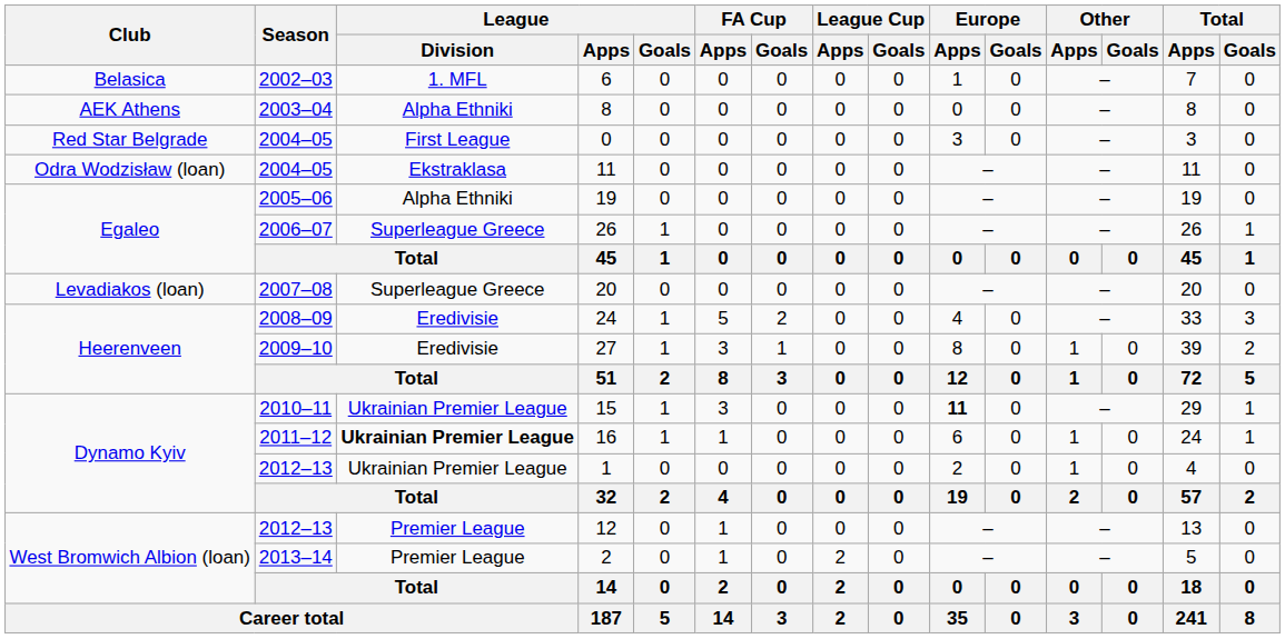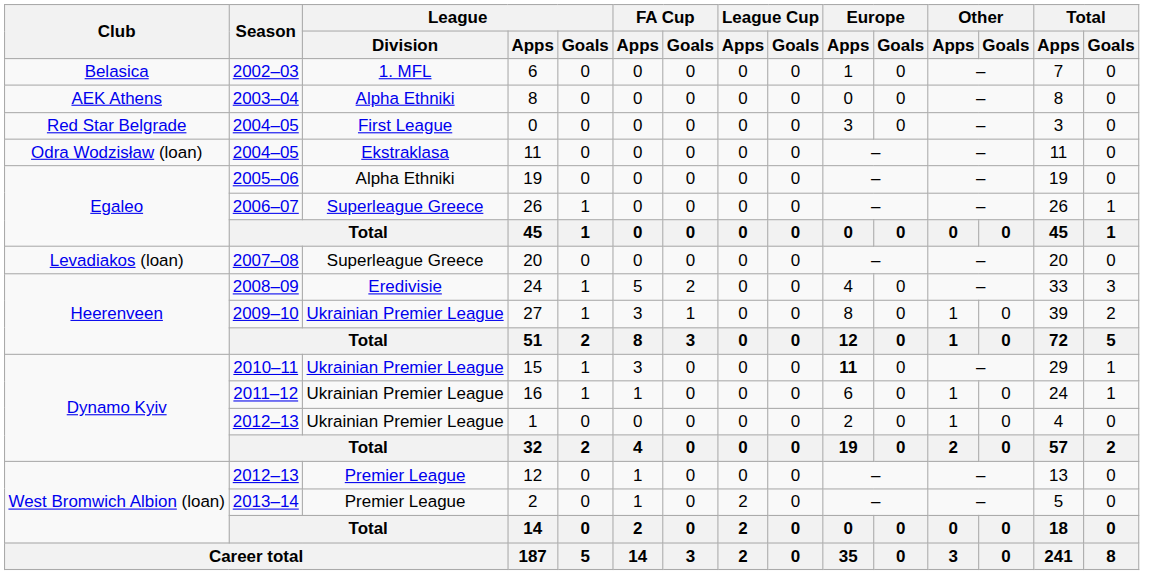27 | League / Division: Eredivisie -> Ukrainian Premier League
16 | League / Division: bold -> normal
